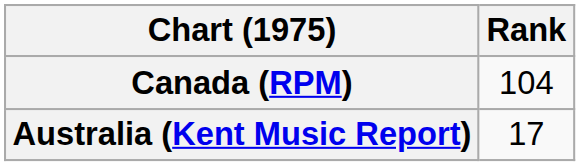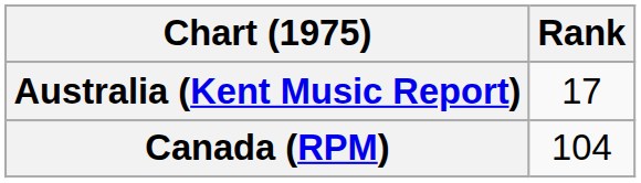rows swapped: Australia (Kent Music Report) <-> Canada (RPM)
